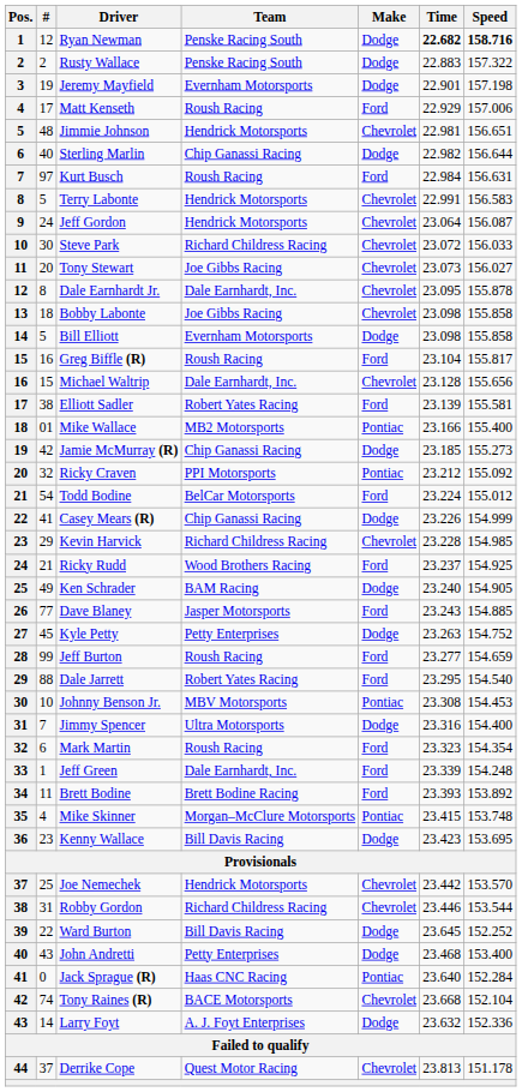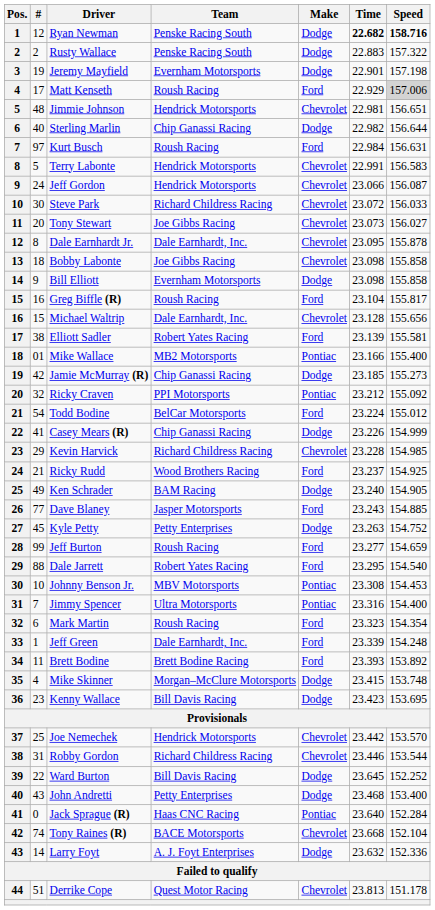Matt Kenseth | Speed: no background -> lightgrey background
Jeff Gordon | Time: 23.064 -> 23.066
Bill Elliott | #: 5 -> 9
Jimmy Spencer | Make: Dodge -> Pontiac
Mike Skinner | Make: Pontiac -> Dodge
Derrike Cope | #: 37 -> 51
